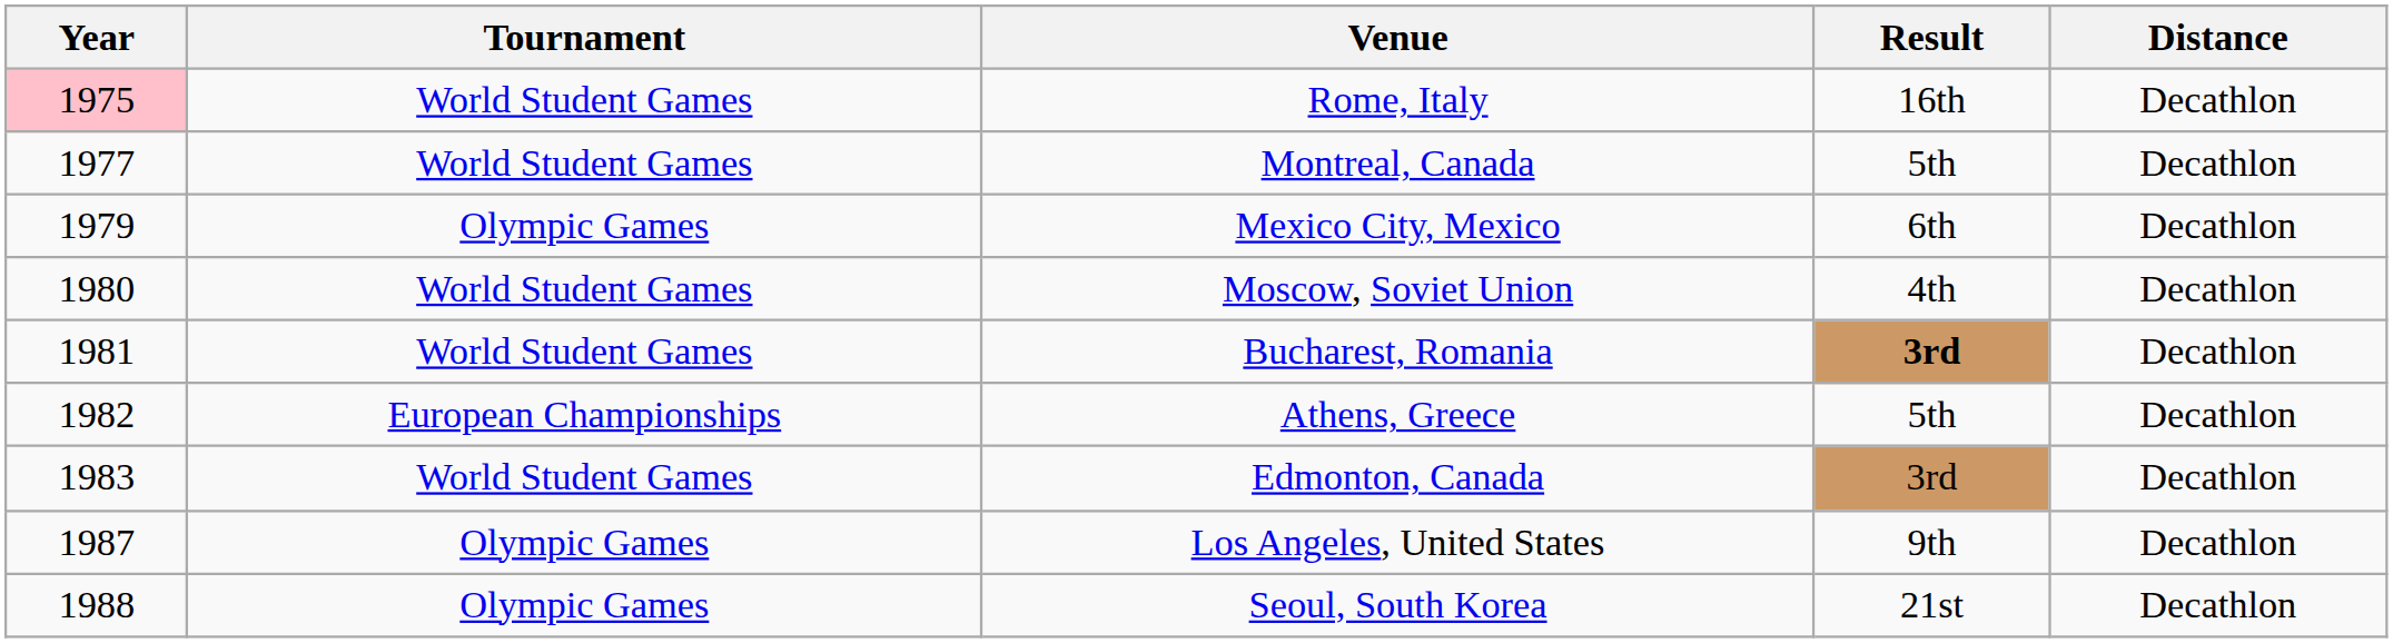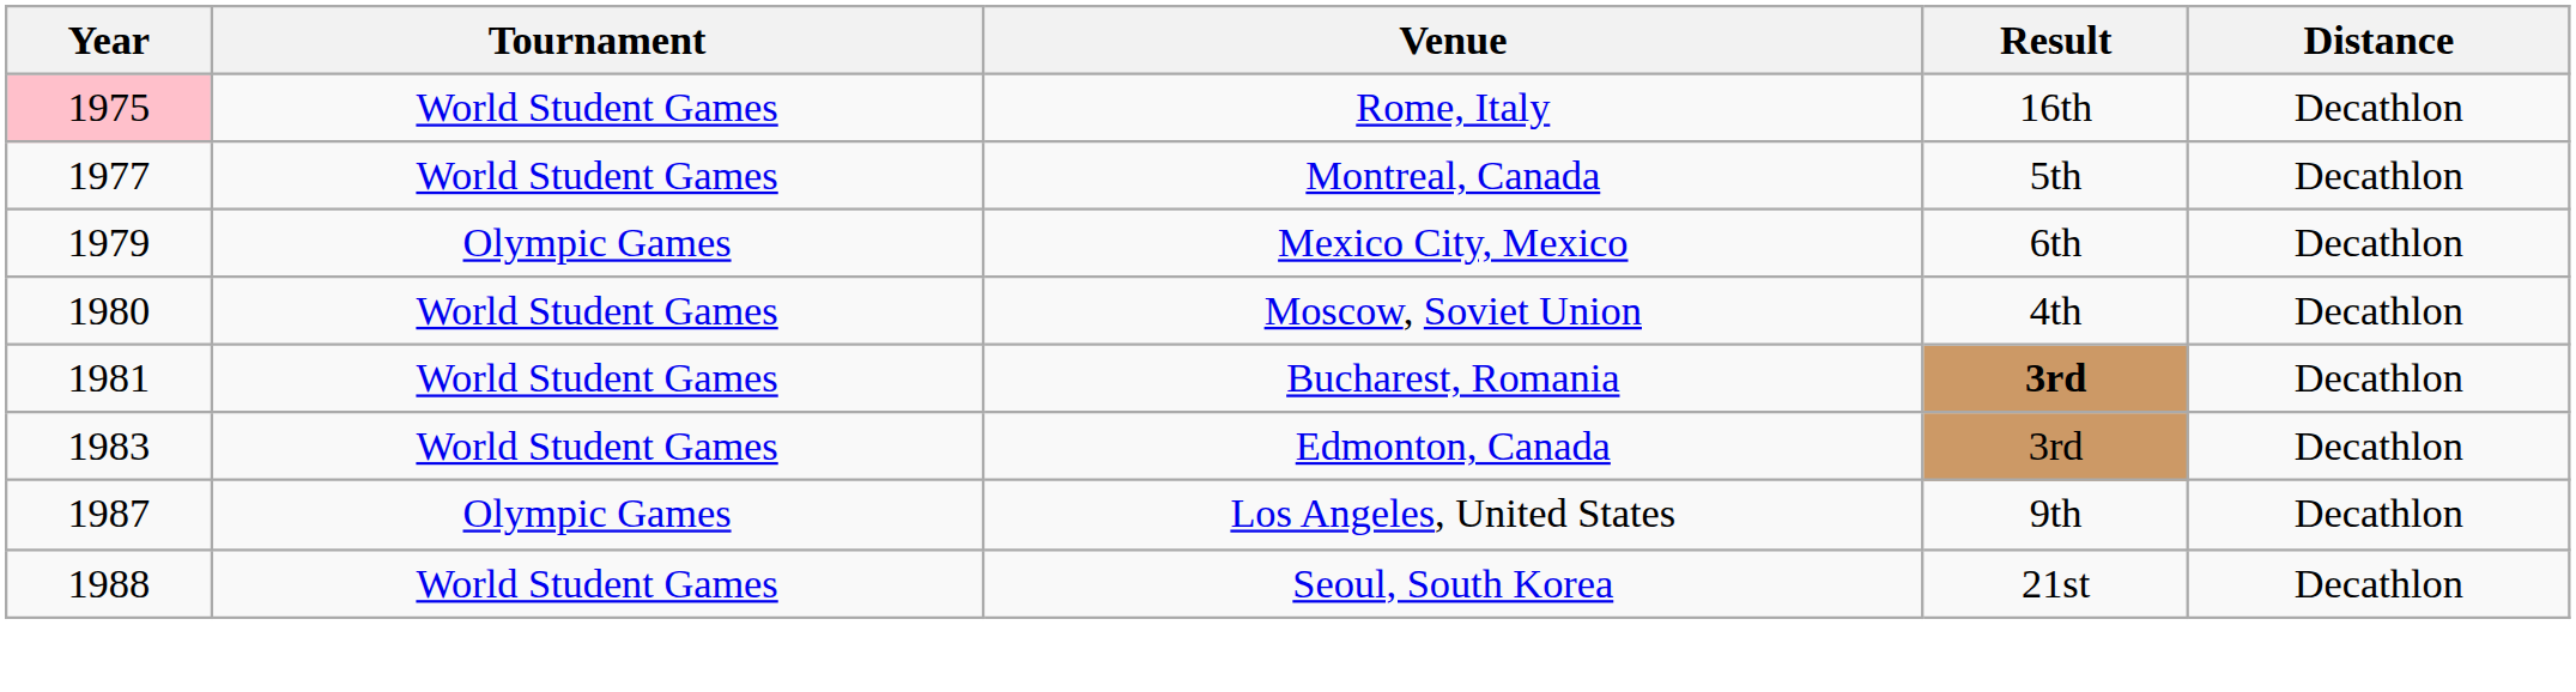- row: 1982 | European Championships | Athens, Greece | 5th | Decathlon
Seoul, South Korea | Tournament: Olympic Games -> World Student Games
